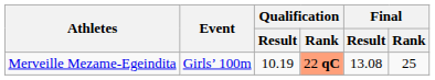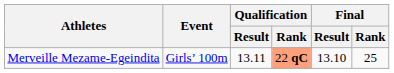Merveille Mezame-Egeindita | Qualification / Result: 10.19 -> 13.11
Merveille Mezame-Egeindita | Final / Result: 13.08 -> 13.10
